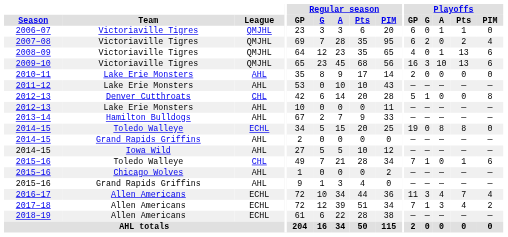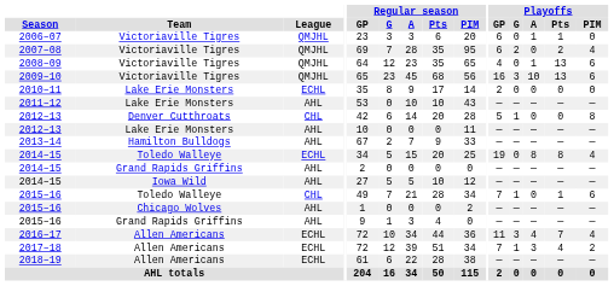2010–11 | League: AHL -> ECHL
2014–15 / Toledo Walleye | Playoffs / PIM: 0 -> 4
